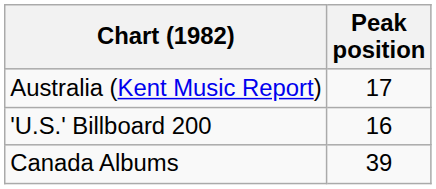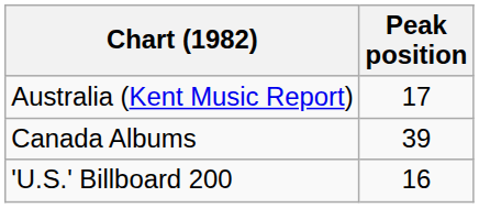rows swapped: Canada Albums <-> 'U.S.' Billboard 200
